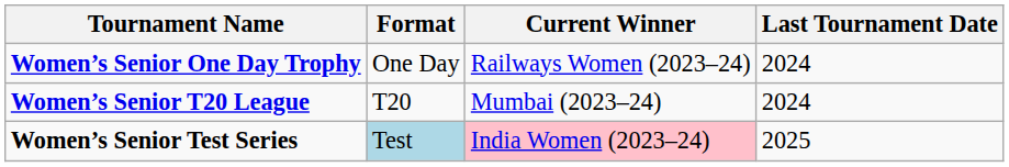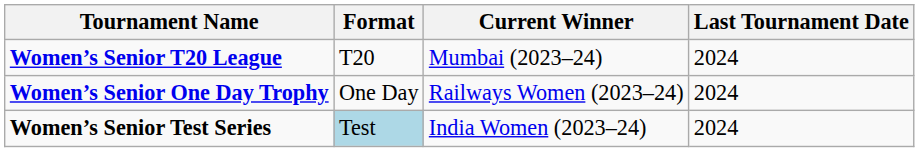rows swapped: Women’s Senior T20 League <-> Women’s Senior One Day Trophy
Women’s Senior Test Series | Current Winner: pink background -> no background
Women’s Senior Test Series | Last Tournament Date: 2025 -> 2024
